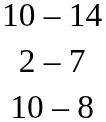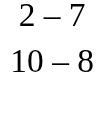- row: 10 – 14
